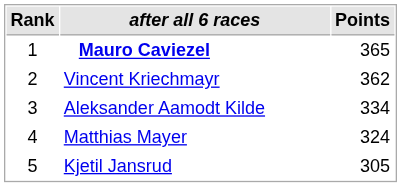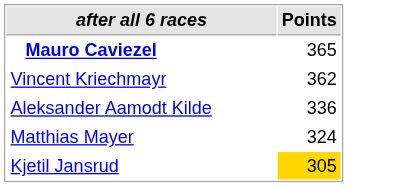- column: Rank | 1 | 2 | 3 | 4 | 5
Aleksander Aamodt Kilde | Points: 334 -> 336
Kjetil Jansrud | Points: no background -> gold background
